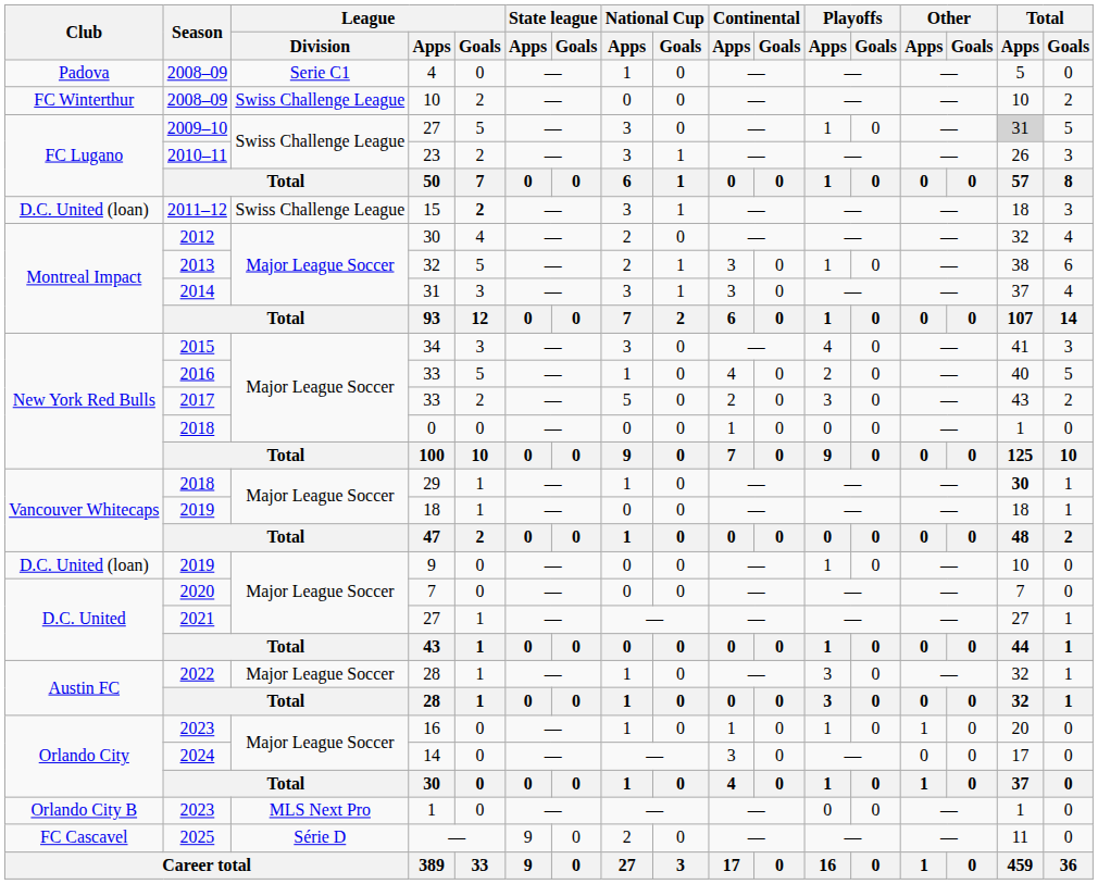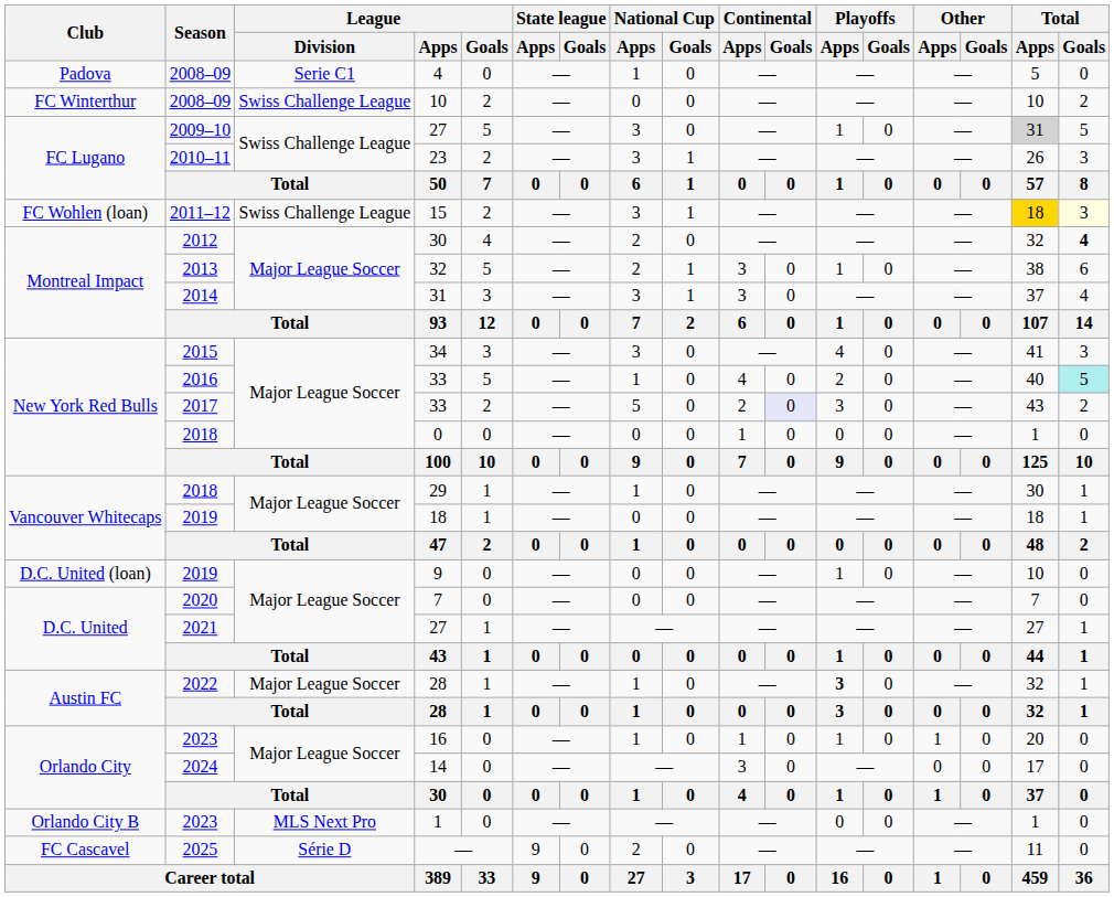15 | Club: D.C. United (loan) -> FC Wohlen (loan)
15 | League / Goals: bold -> normal
15 | Total / Apps: no background -> gold background
15 | Total / Goals: no background -> lightyellow background
2012 / 30 | Total / Goals: normal -> bold
2016 / 33 | Total / Goals: no background -> paleturquoise background
2017 / 33 | Continental / Goals: no background -> lavender background
29 | Total / Apps: bold -> normal
2022 / 28 | Playoffs / Apps: normal -> bold
